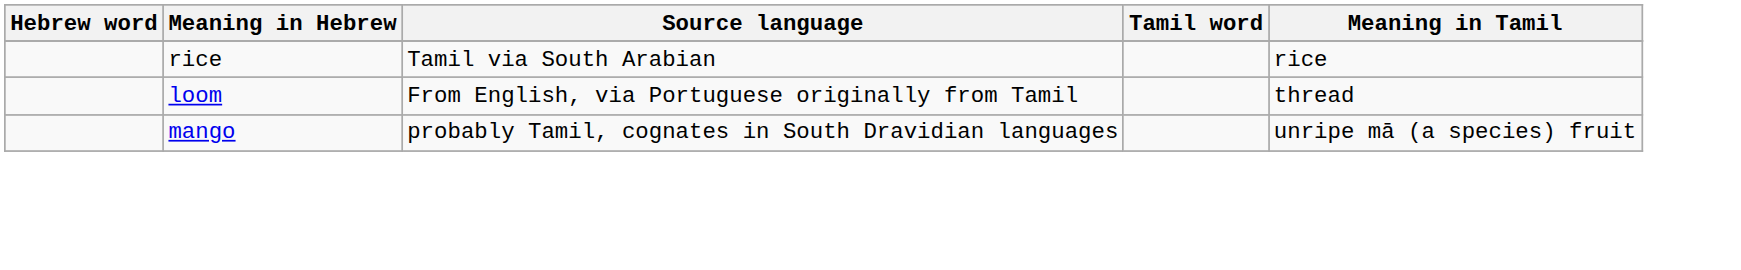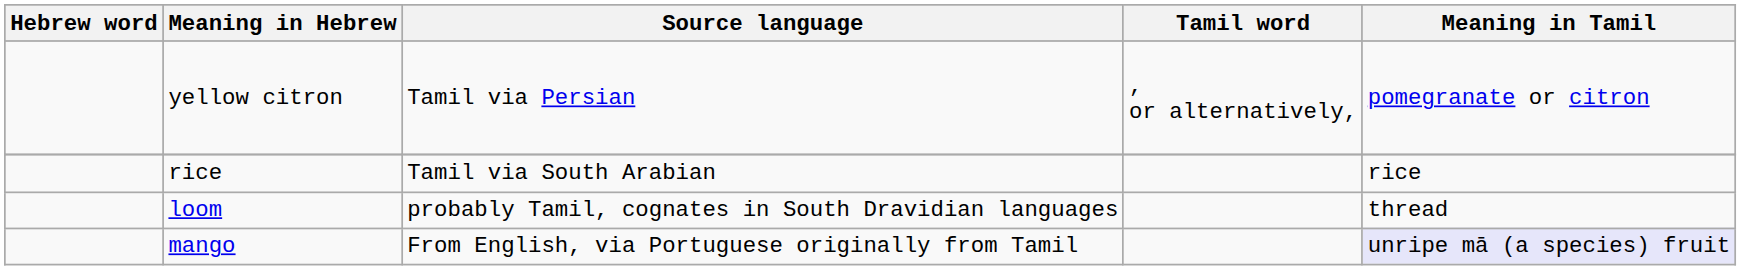+ row: yellow citron | Tamil via Persian | , or alternatively, | pomegranate or citron
loom | Source language: From English, via Portuguese originally from Tamil -> probably Tamil, cognates in South Dravidian languages
mango | Source language: probably Tamil, cognates in South Dravidian languages -> From English, via Portuguese originally from Tamil
mango | Meaning in Tamil: no background -> lavender background
